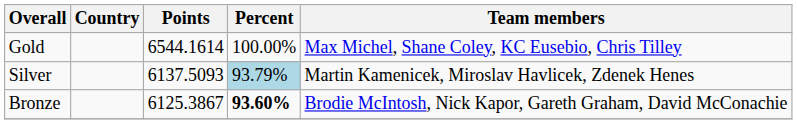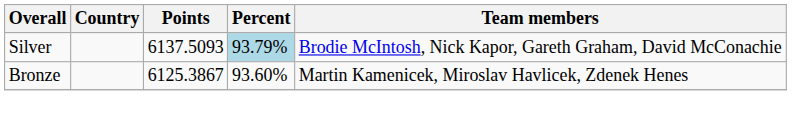- row: Gold | 6544.1614 | 100.00% | Max Michel, Shane Coley, KC Eusebio, Chris Tilley
Silver | Team members: Martin Kamenicek, Miroslav Havlicek, Zdenek Henes -> Brodie McIntosh, Nick Kapor, Gareth Graham, David McConachie
Bronze | Percent: bold -> normal
Bronze | Team members: Brodie McIntosh, Nick Kapor, Gareth Graham, David McConachie -> Martin Kamenicek, Miroslav Havlicek, Zdenek Henes
